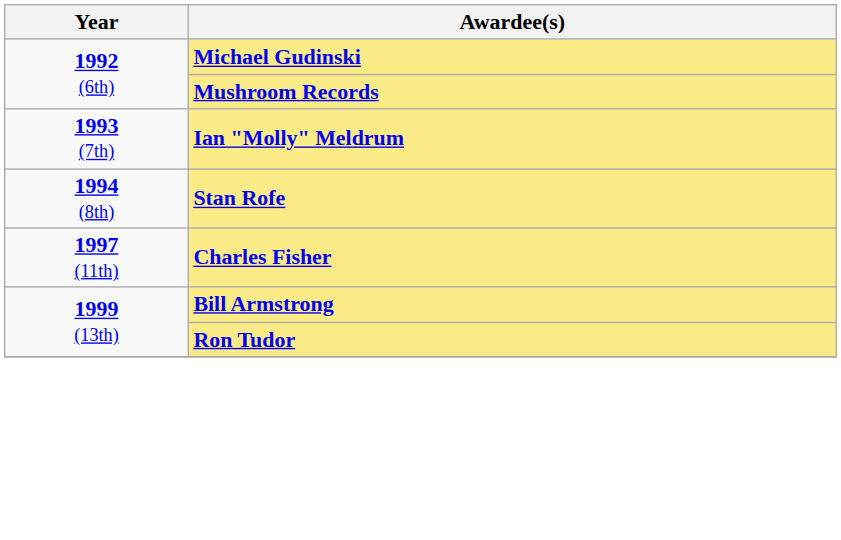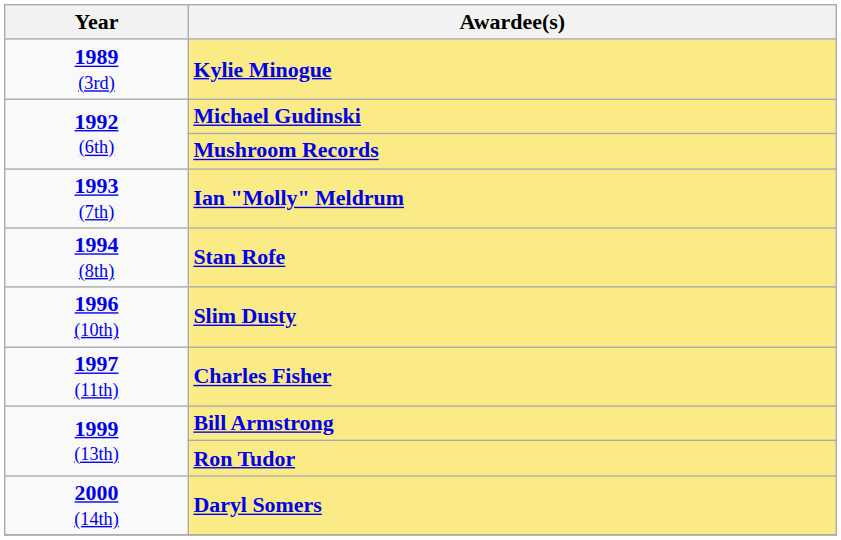+ row: 1989 (3rd) | Kylie Minogue
+ row: 1996 (10th) | Slim Dusty
+ row: 2000 (14th) | Daryl Somers
